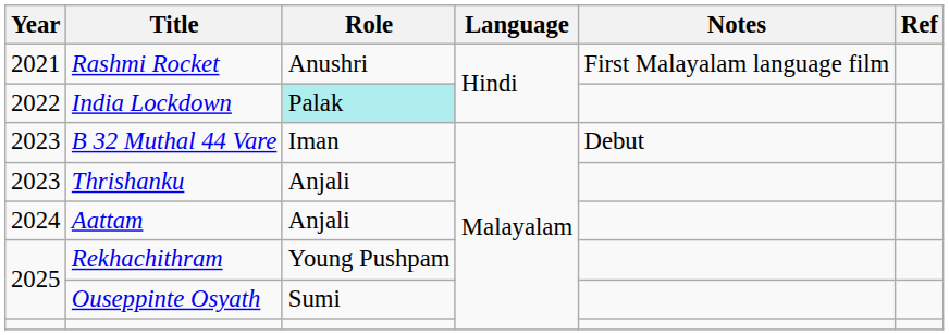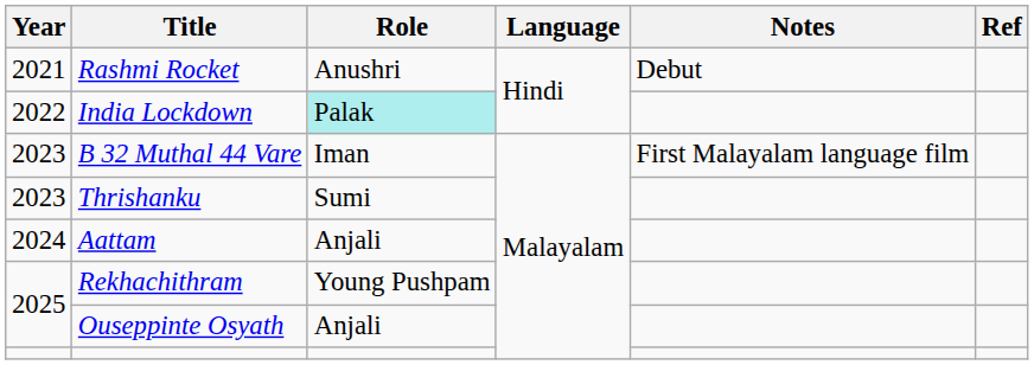Rashmi Rocket | Notes: First Malayalam language film -> Debut
B 32 Muthal 44 Vare | Notes: Debut -> First Malayalam language film
Thrishanku | Role: Anjali -> Sumi
Ouseppinte Osyath | Role: Sumi -> Anjali
